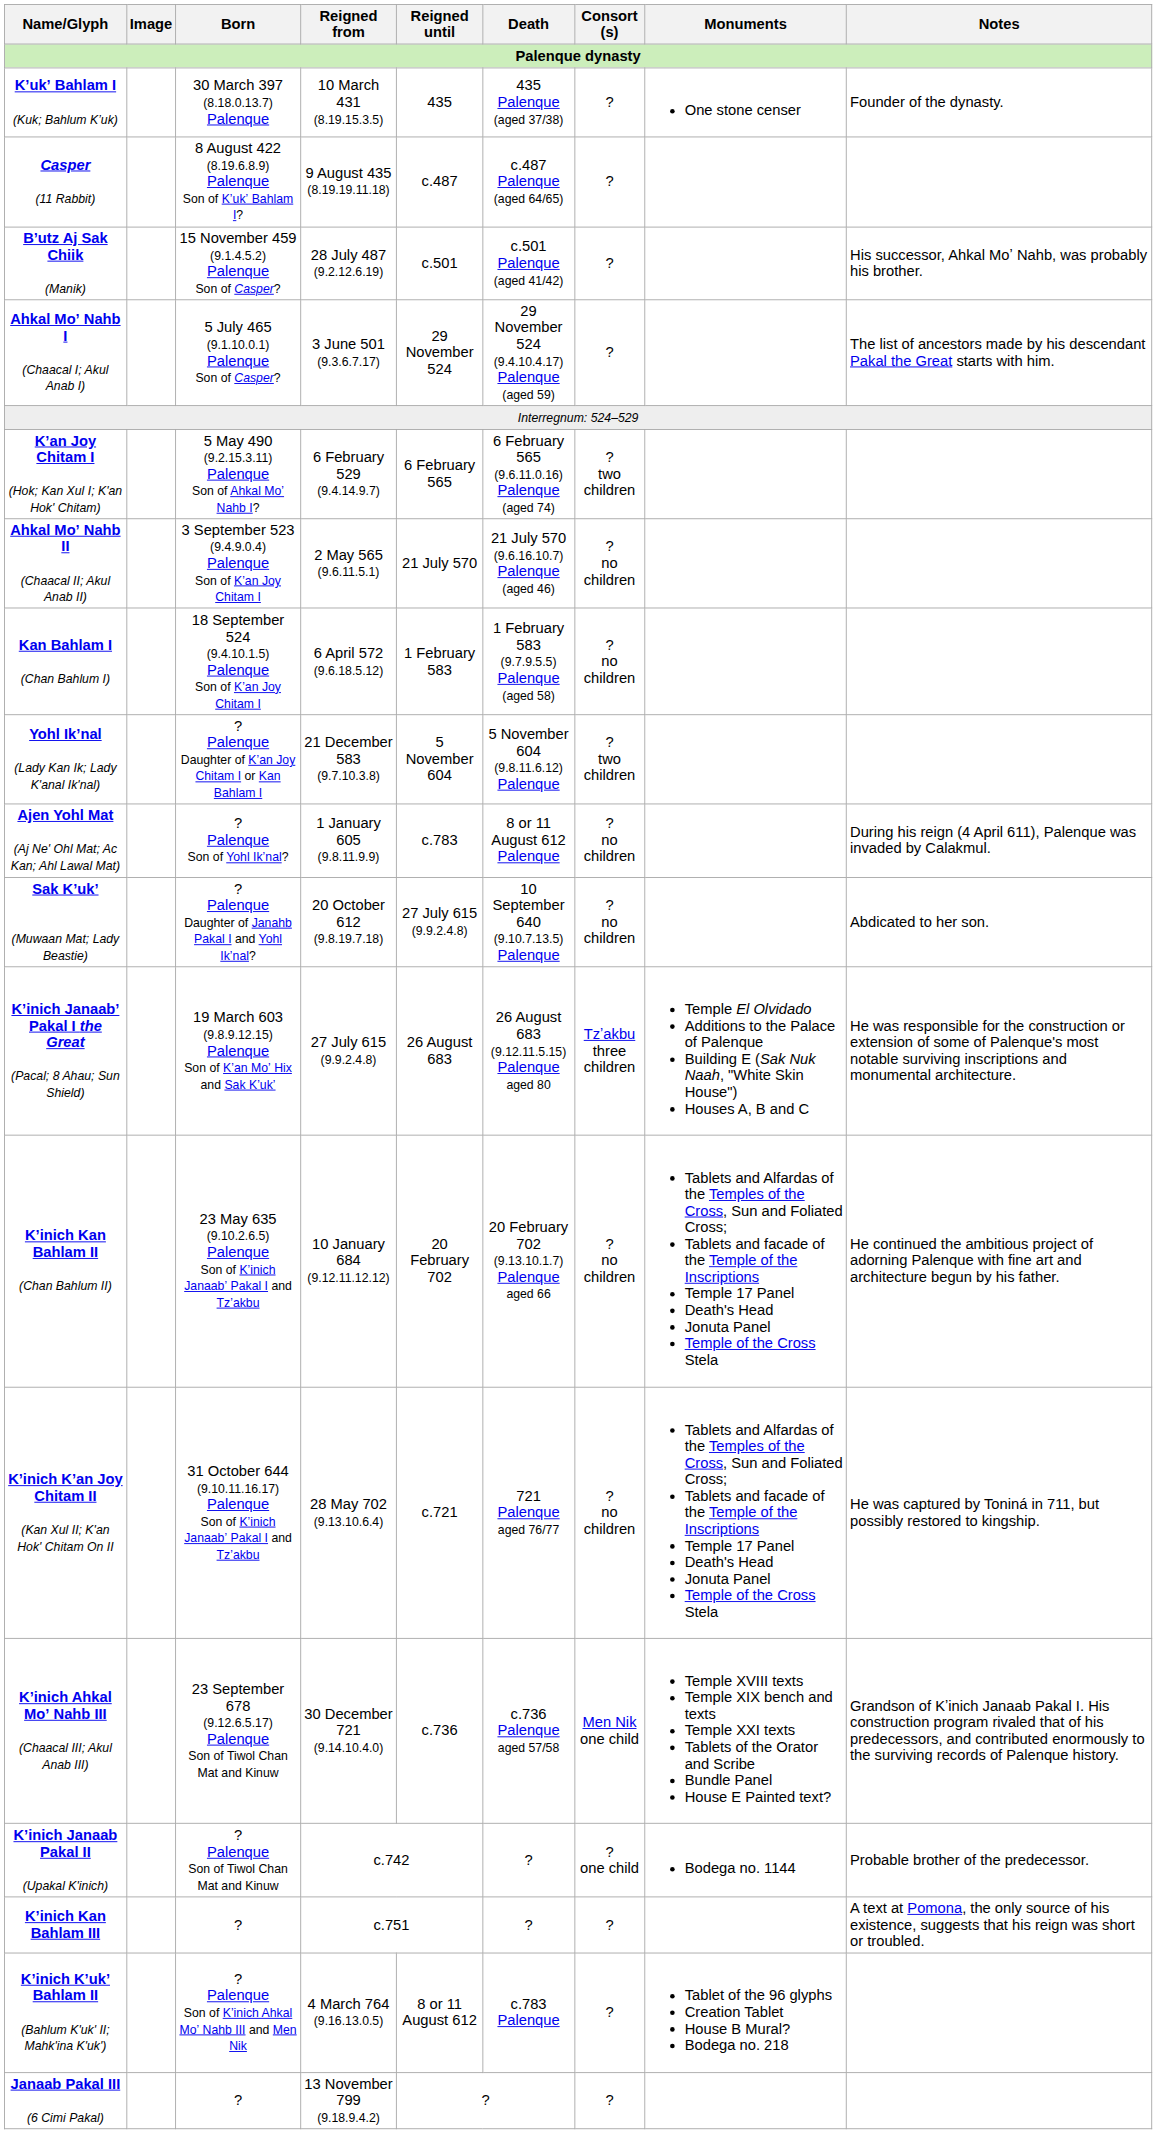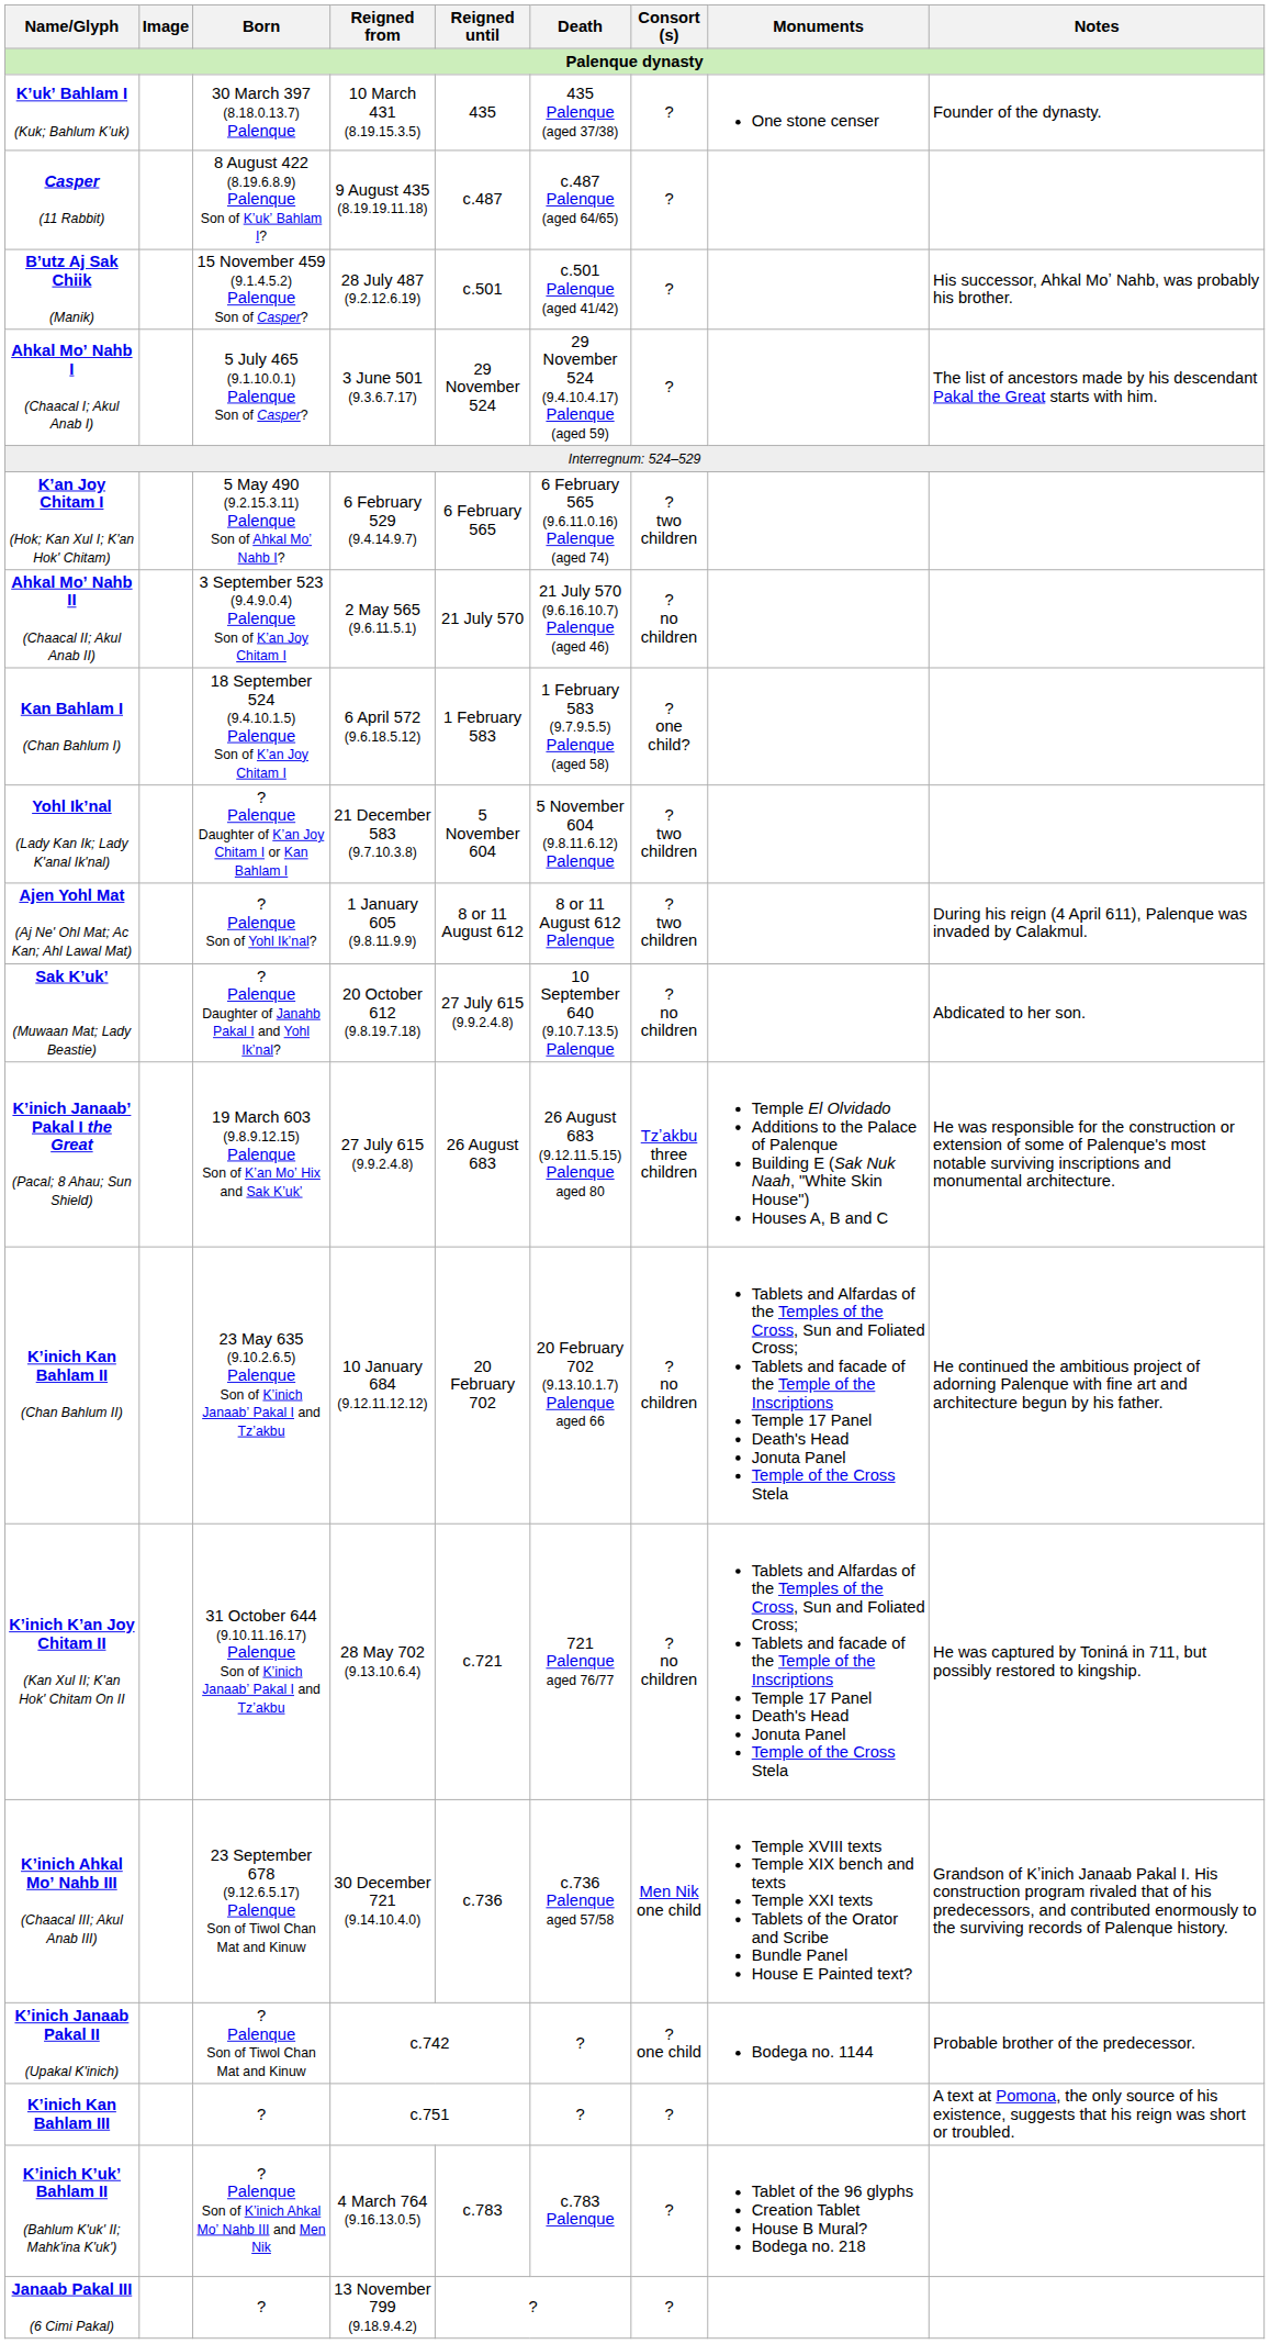Kan Bahlam I (Chan Bahlum I) | Consort (s): ? no children -> ? one child?
Ajen Yohl Mat (Aj Ne' Ohl Mat; Ac Kan; Ahl Lawal Mat) | Reigned until: c.783 -> 8 or 11 August 612
Ajen Yohl Mat (Aj Ne' Ohl Mat; Ac Kan; Ahl Lawal Mat) | Consort (s): ? no children -> ? two children
Kʼinich Kʼukʼ Bahlam II (Bahlum K'uk' II; Mahk'ina K'uk') | Reigned until: 8 or 11 August 612 -> c.783
